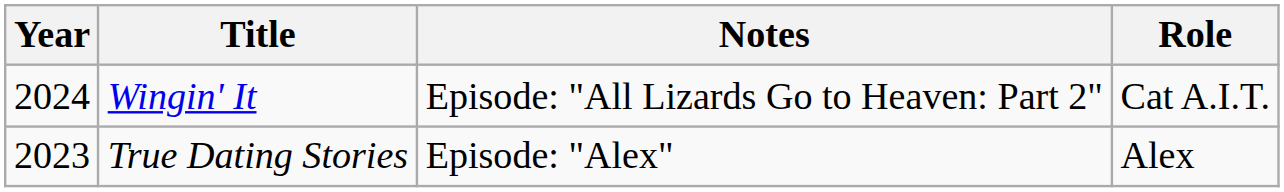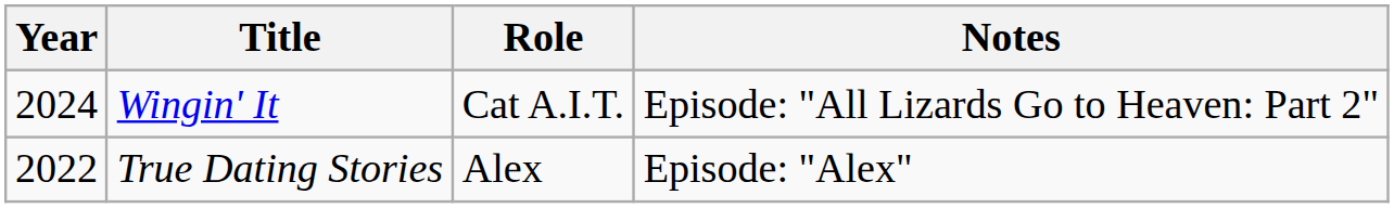columns swapped: Role <-> Notes
True Dating Stories | Year: 2023 -> 2022
